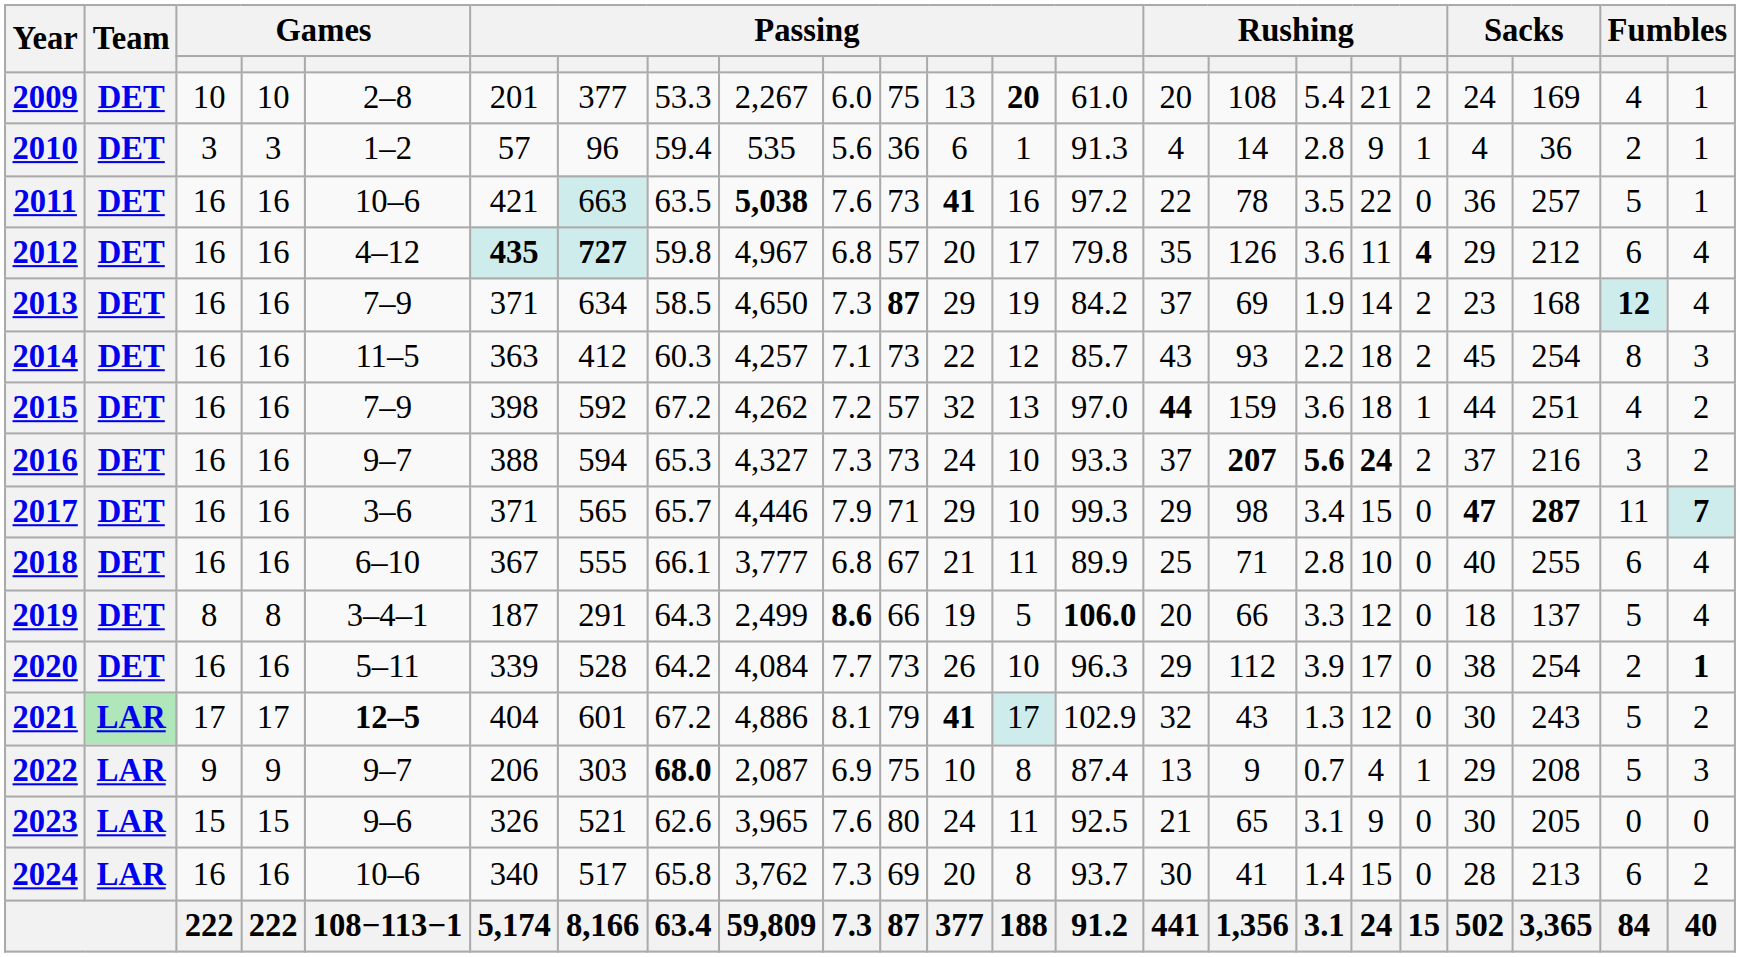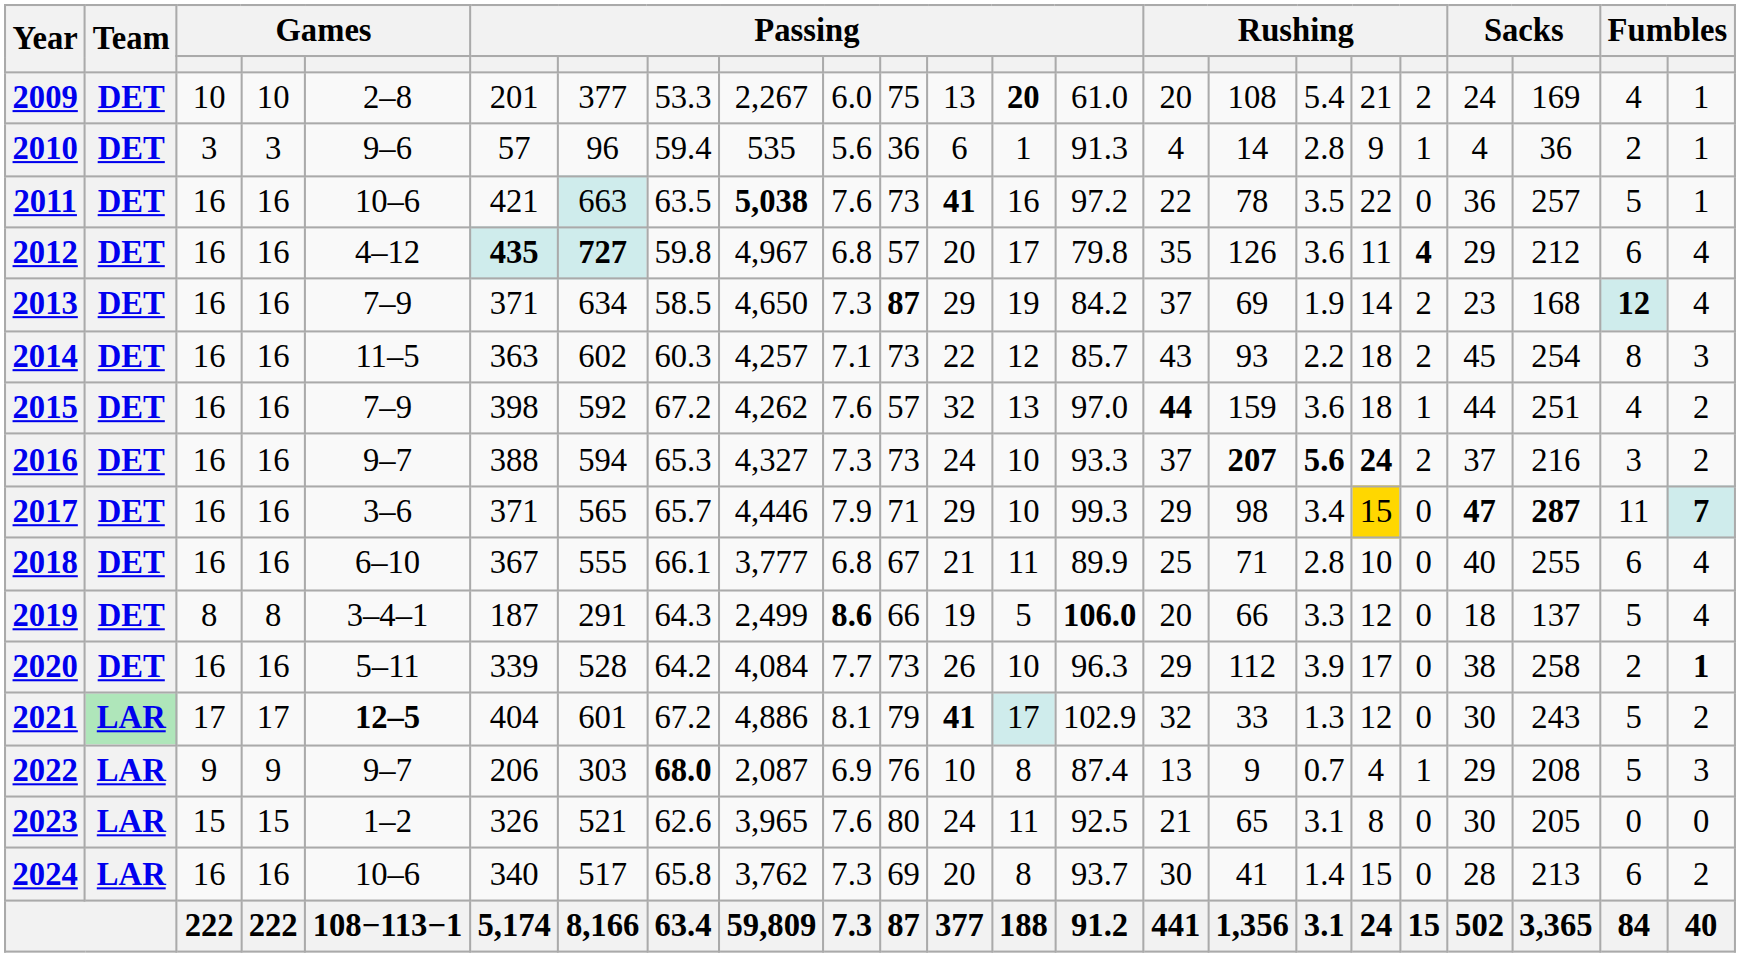2010 | column 5: 1–2 -> 9–6
2014 | column 7: 412 -> 602
2015 | column 10: 7.2 -> 7.6
2017 | column 18: no background -> gold background
2020 | column 21: 254 -> 258
2021 | column 16: 43 -> 33
2022 | column 11: 75 -> 76
2023 | column 5: 9–6 -> 1–2
2023 | column 18: 9 -> 8
